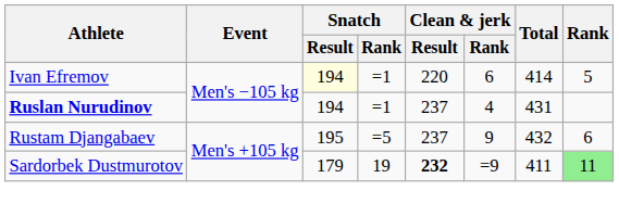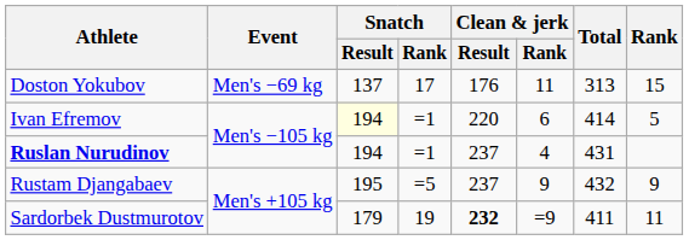+ row: Doston Yokubov | Men's −69 kg | 137 | 17 | 176 | 11 | 313 | 15
Rustam Djangabaev | Rank: 6 -> 9
Sardorbek Dustmurotov | Rank: lightgreen background -> no background
